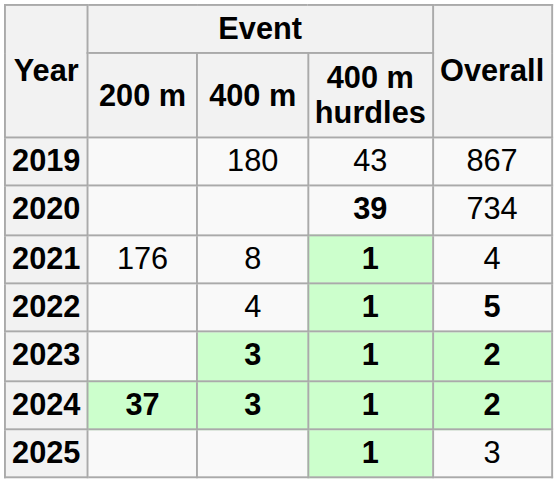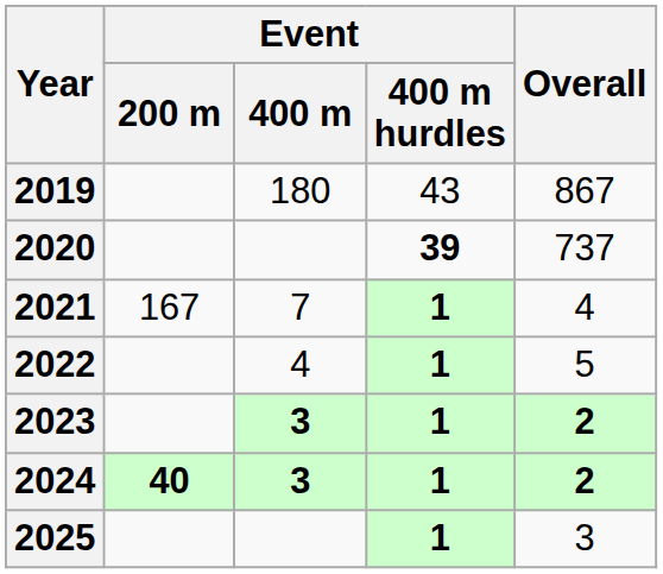2020 | Overall: 734 -> 737
2021 | Event / 200 m: 176 -> 167
2021 | Event / 400 m: 8 -> 7
2022 | Overall: bold -> normal
2024 | Event / 200 m: 37 -> 40
